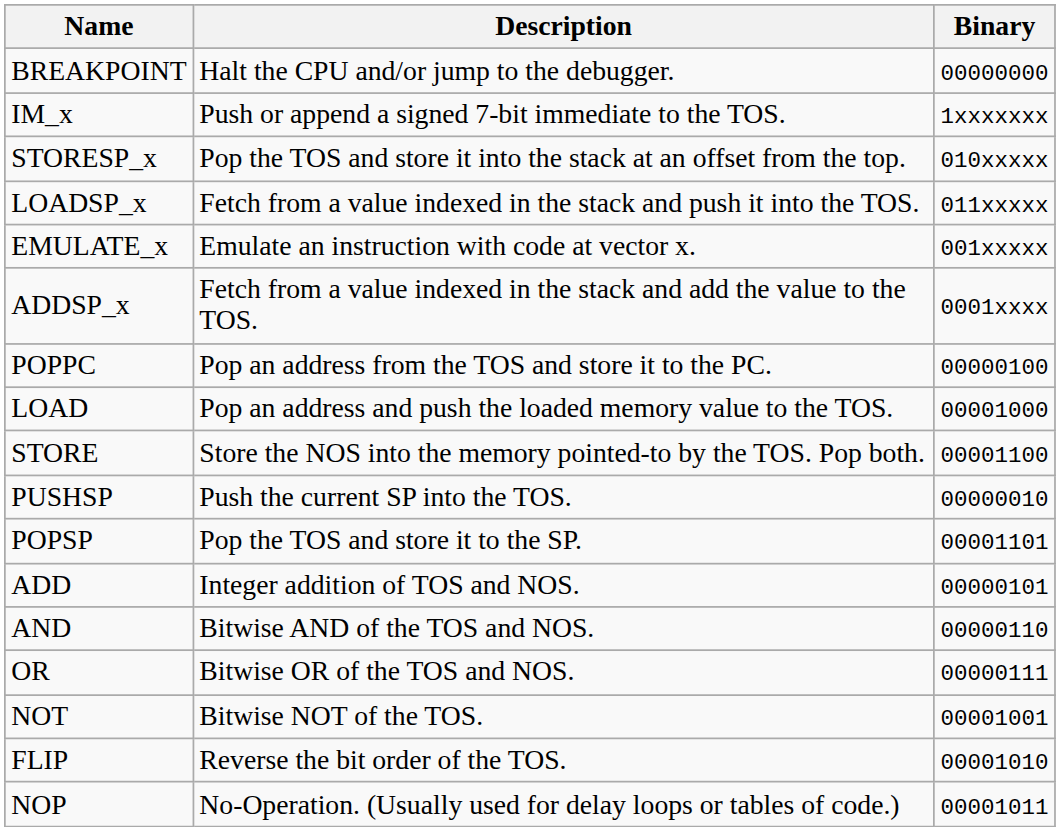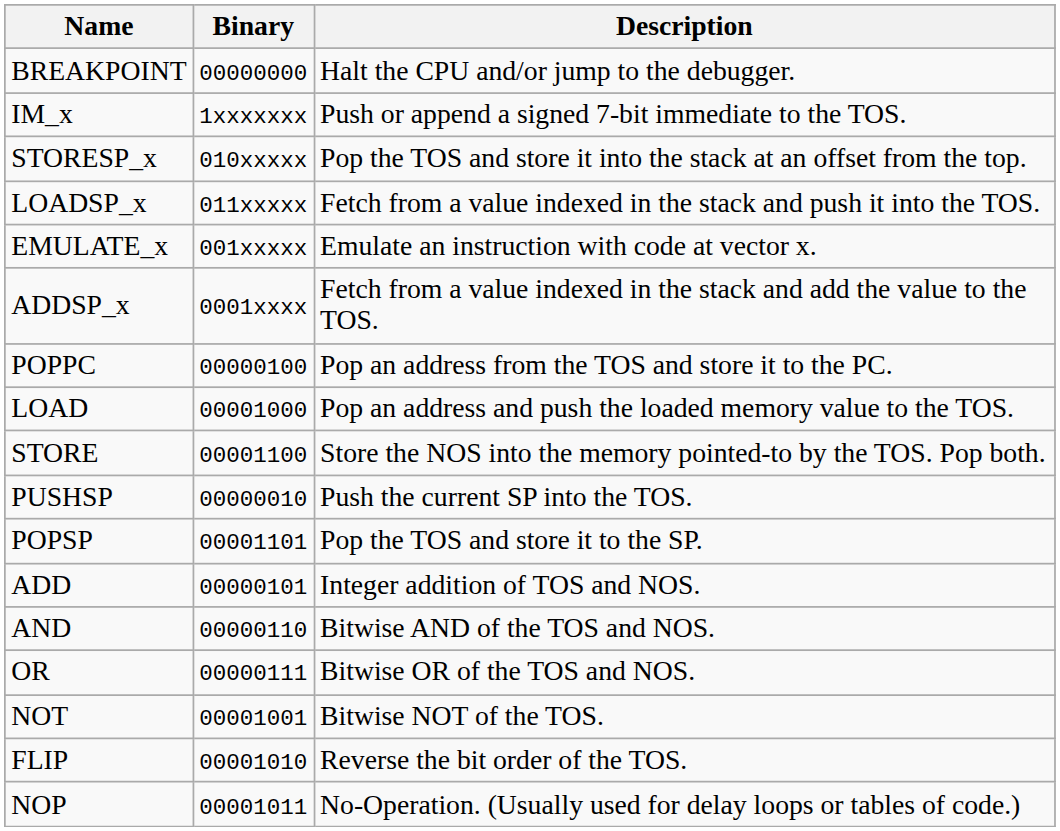columns swapped: Binary <-> Description
